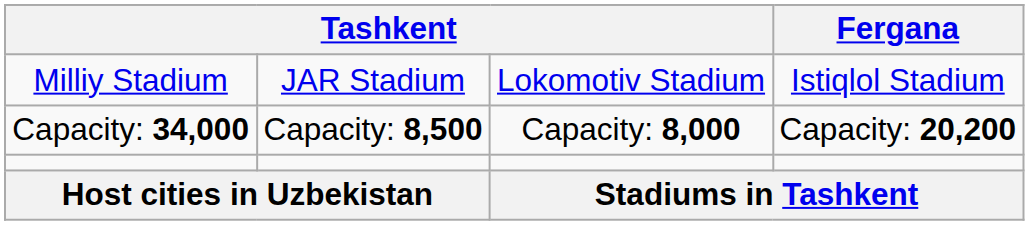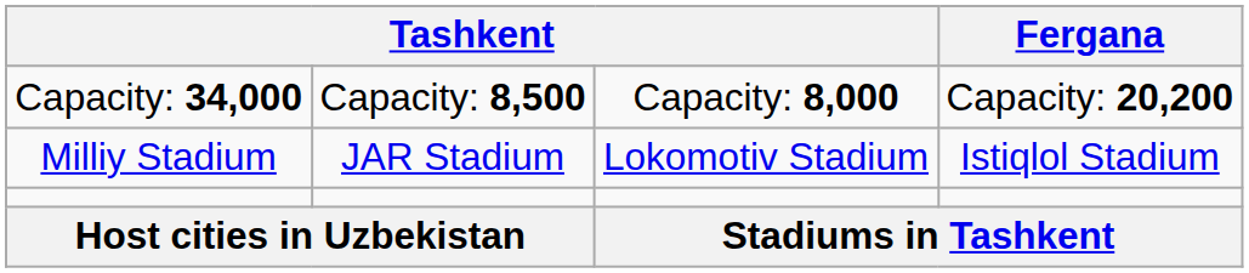rows swapped: Milliy Stadium <-> Capacity: 34,000
